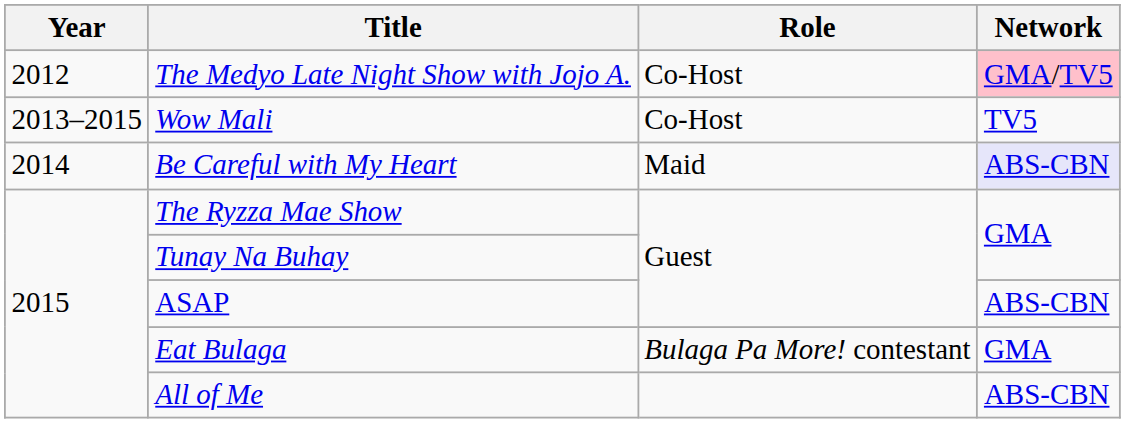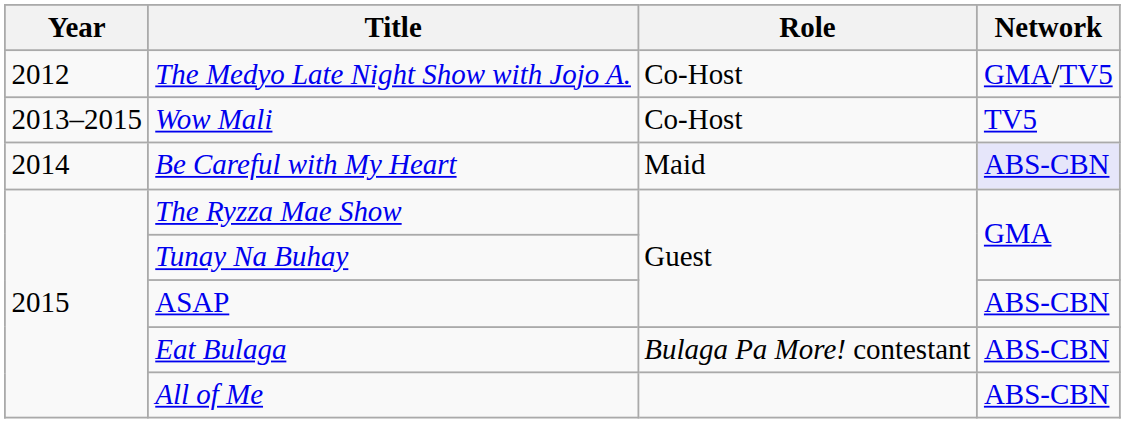The Medyo Late Night Show with Jojo A. | Network: pink background -> no background
Eat Bulaga | Network: GMA -> ABS-CBN
